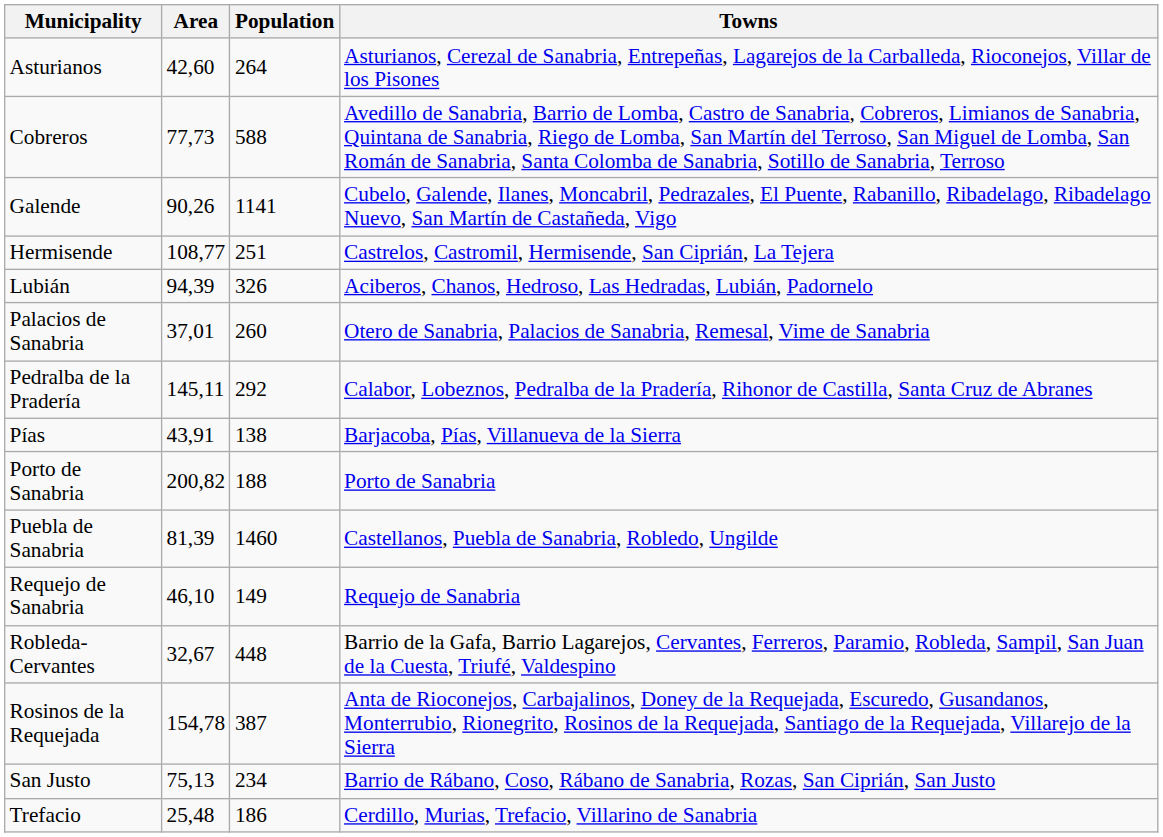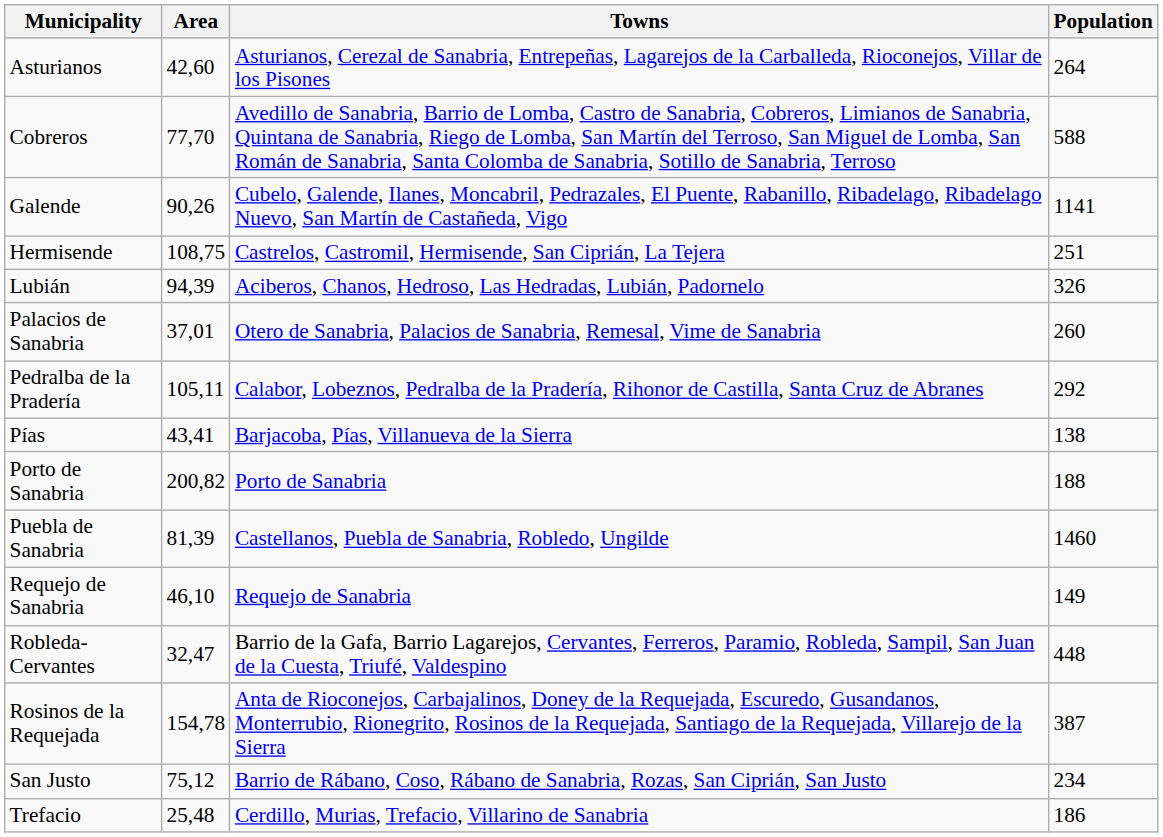columns swapped: Population <-> Towns
Cobreros | Area: 77,73 -> 77,70
Hermisende | Area: 108,77 -> 108,75
Pedralba de la Pradería | Area: 145,11 -> 105,11
Pías | Area: 43,91 -> 43,41
Robleda-Cervantes | Area: 32,67 -> 32,47
San Justo | Area: 75,13 -> 75,12
